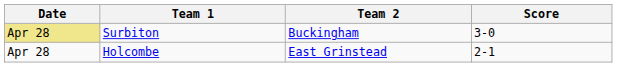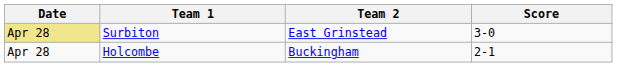Surbiton | Team 2: Buckingham -> East Grinstead
Holcombe | Team 2: East Grinstead -> Buckingham
